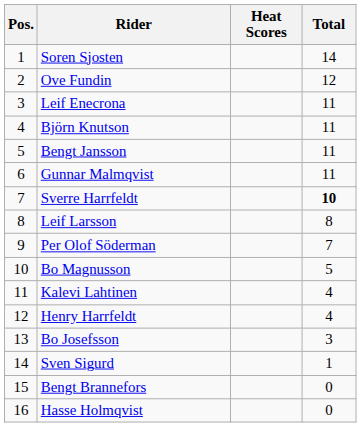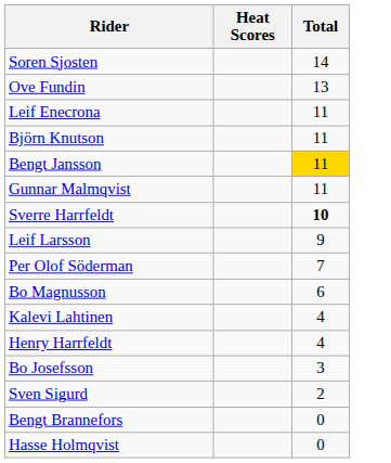- column: Pos. | 1 | 2 | 3 | 4 | 5 | 6 | 7 | 8 | 9 | 10 | 11 | 12 | 13 | 14 | 15 | 16
Ove Fundin | Total: 12 -> 13
Bengt Jansson | Total: no background -> gold background
Leif Larsson | Total: 8 -> 9
Bo Magnusson | Total: 5 -> 6
Sven Sigurd | Total: 1 -> 2
